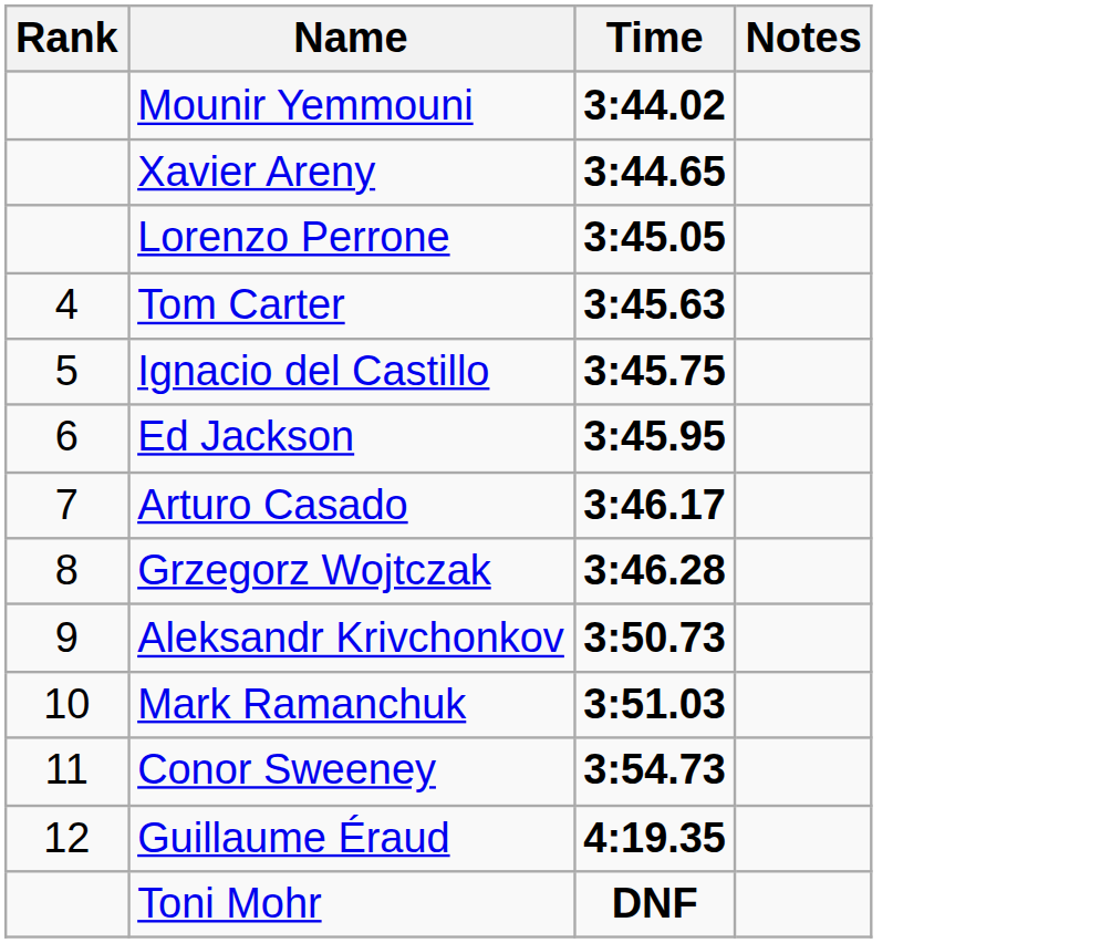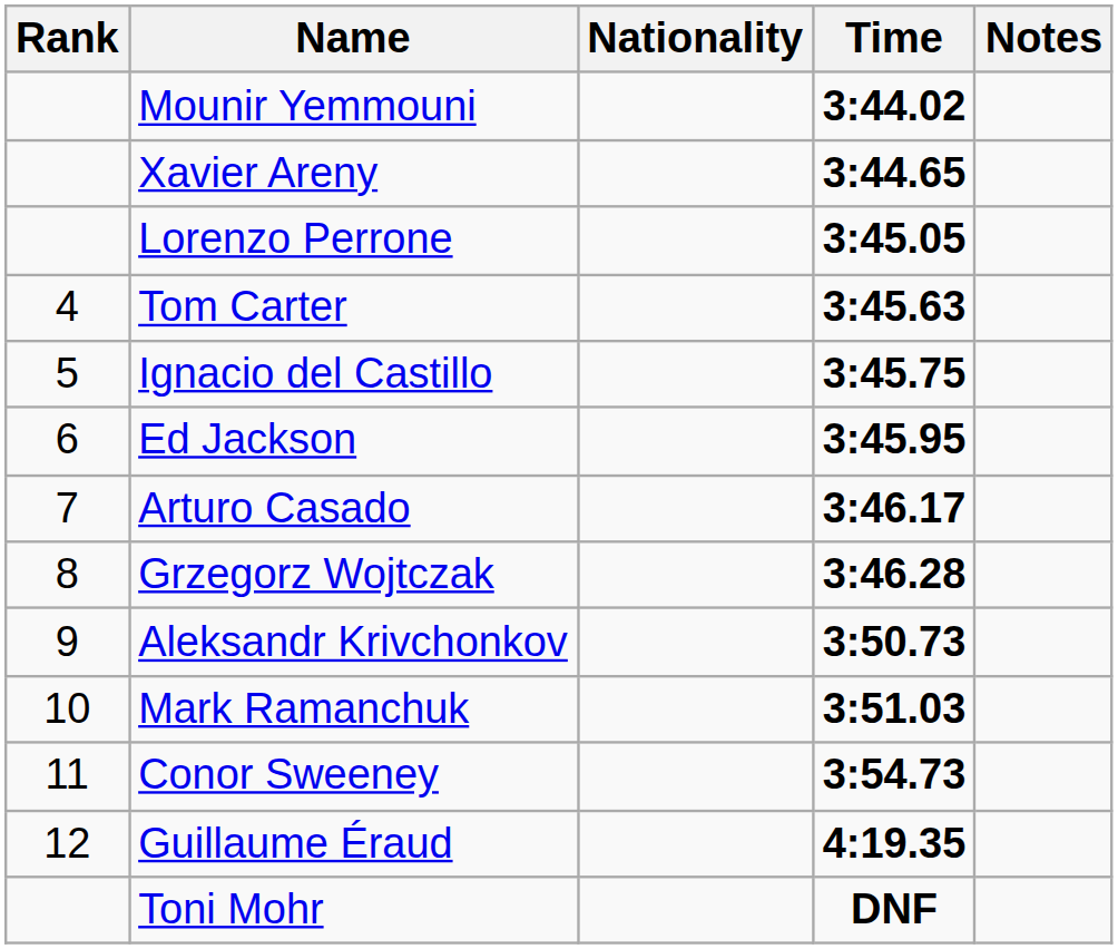+ column: Nationality
